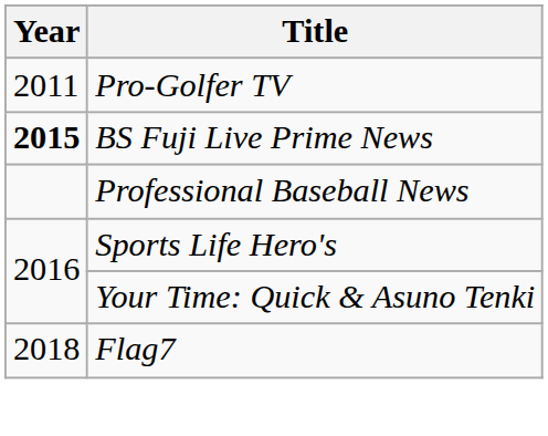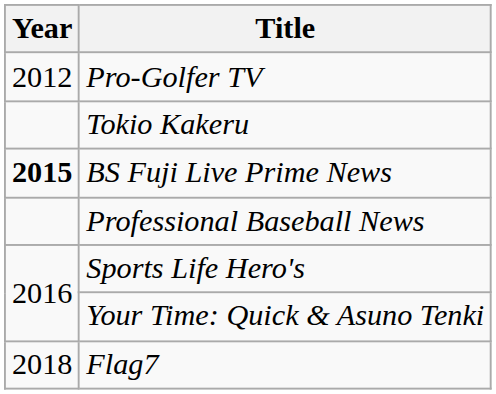Pro-Golfer TV | Year: 2011 -> 2012
+ row: Tokio Kakeru
